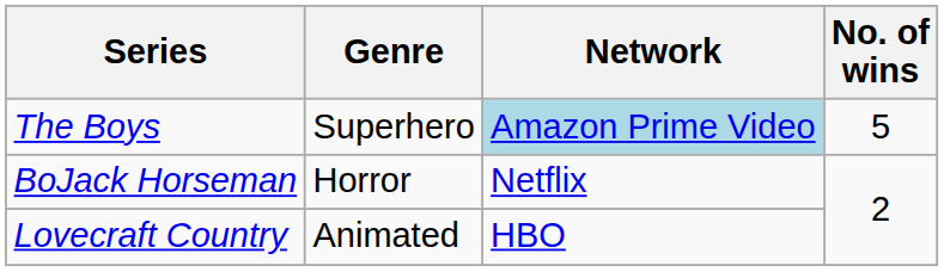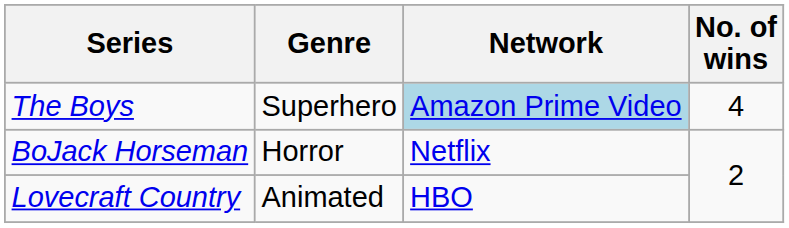The Boys | No. of wins: 5 -> 4
